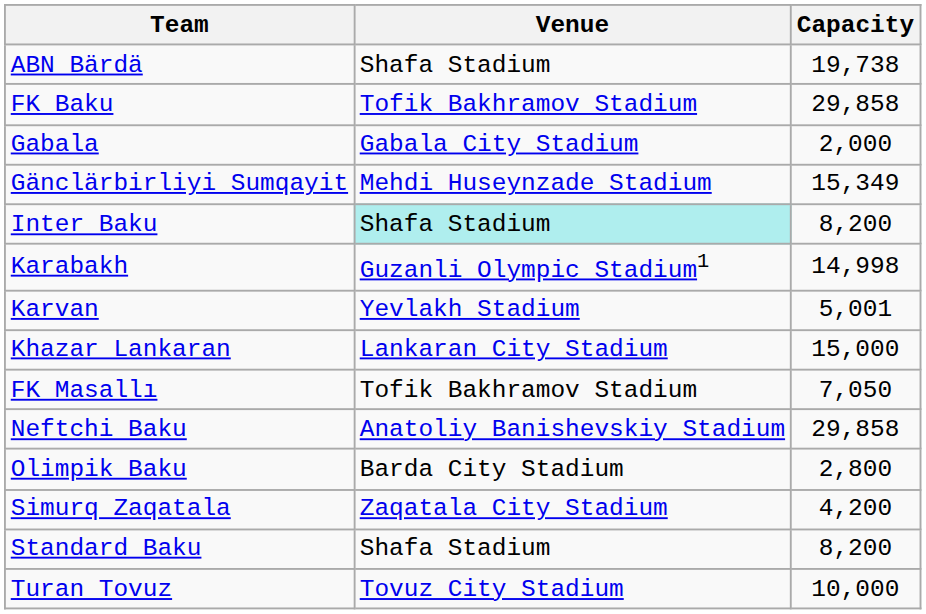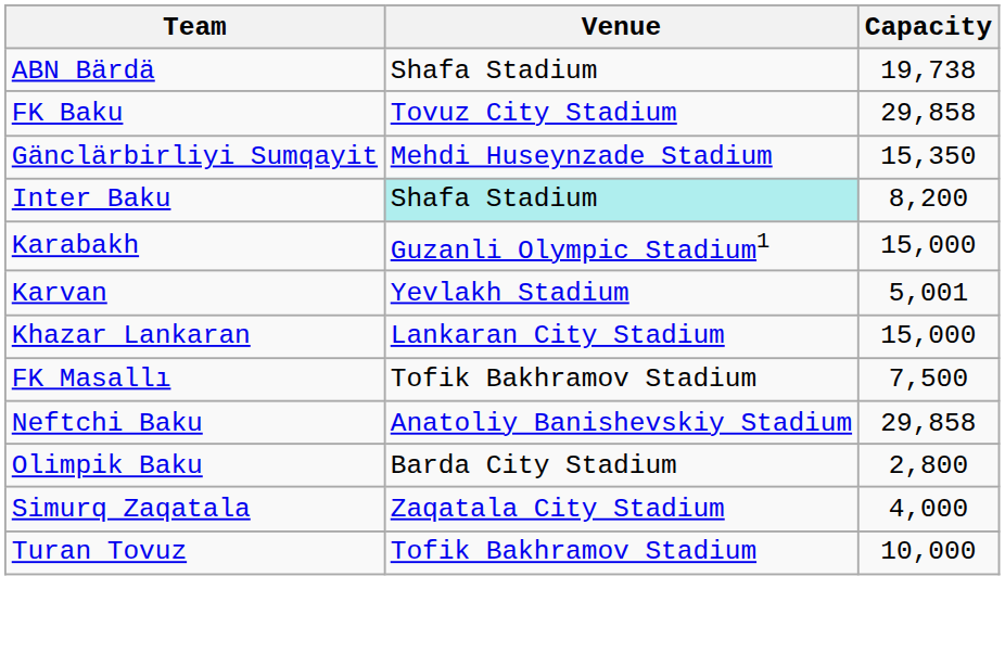FK Baku | Venue: Tofik Bakhramov Stadium -> Tovuz City Stadium
- row: Gabala | Gabala City Stadium | 2,000
Gänclärbirliyi Sumqayit | Capacity: 15,349 -> 15,350
Karabakh | Capacity: 14,998 -> 15,000
FK Masallı | Capacity: 7,050 -> 7,500
Simurq Zaqatala | Capacity: 4,200 -> 4,000
- row: Standard Baku | Shafa Stadium | 8,200
Turan Tovuz | Venue: Tovuz City Stadium -> Tofik Bakhramov Stadium
